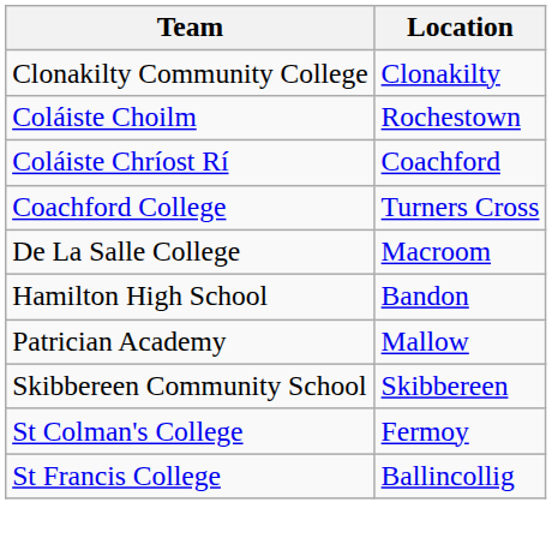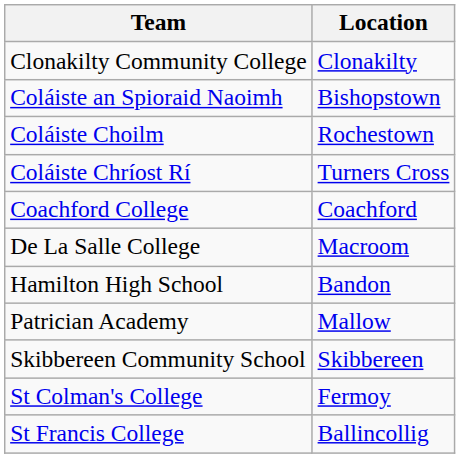+ row: Coláiste an Spioraid Naoimh | Bishopstown
Coláiste Chríost Rí | Location: Coachford -> Turners Cross
Coachford College | Location: Turners Cross -> Coachford
